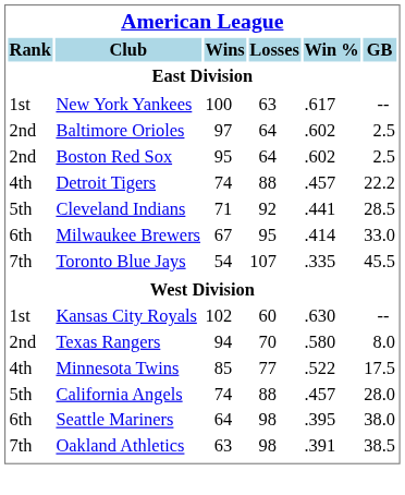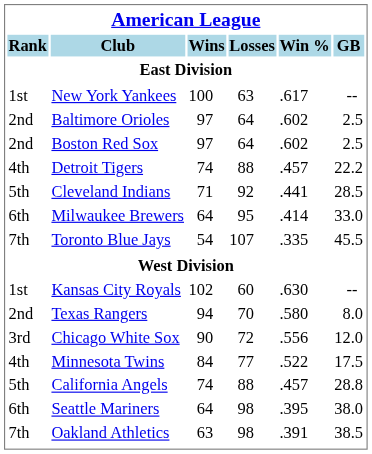Boston Red Sox | Wins: 95 -> 97
Milwaukee Brewers | Wins: 67 -> 64
+ row: 3rd | Chicago White Sox | 90 | 72 | .556 | 12.0
Minnesota Twins | Wins: 85 -> 84
California Angels | GB: 28.0 -> 28.8
